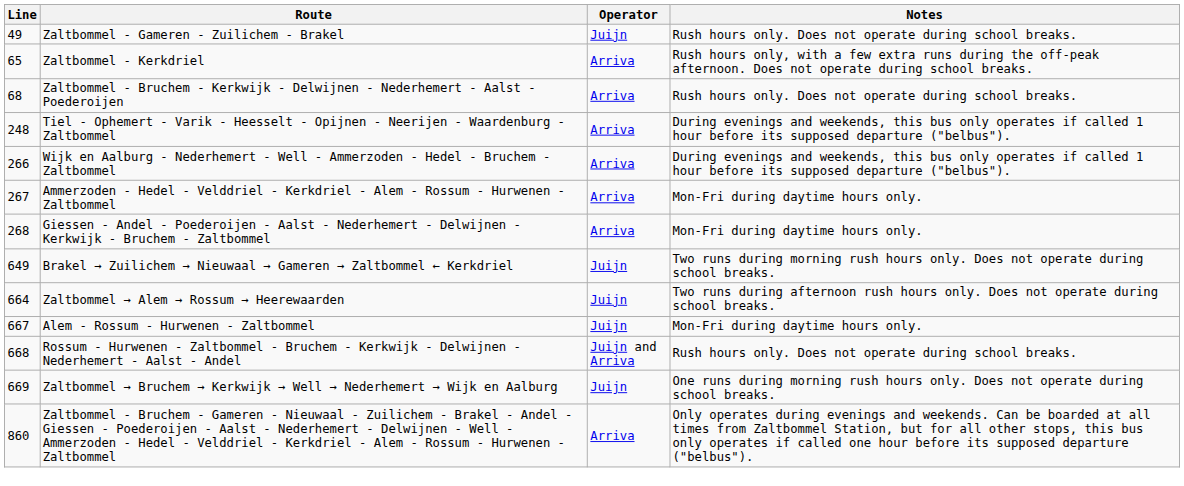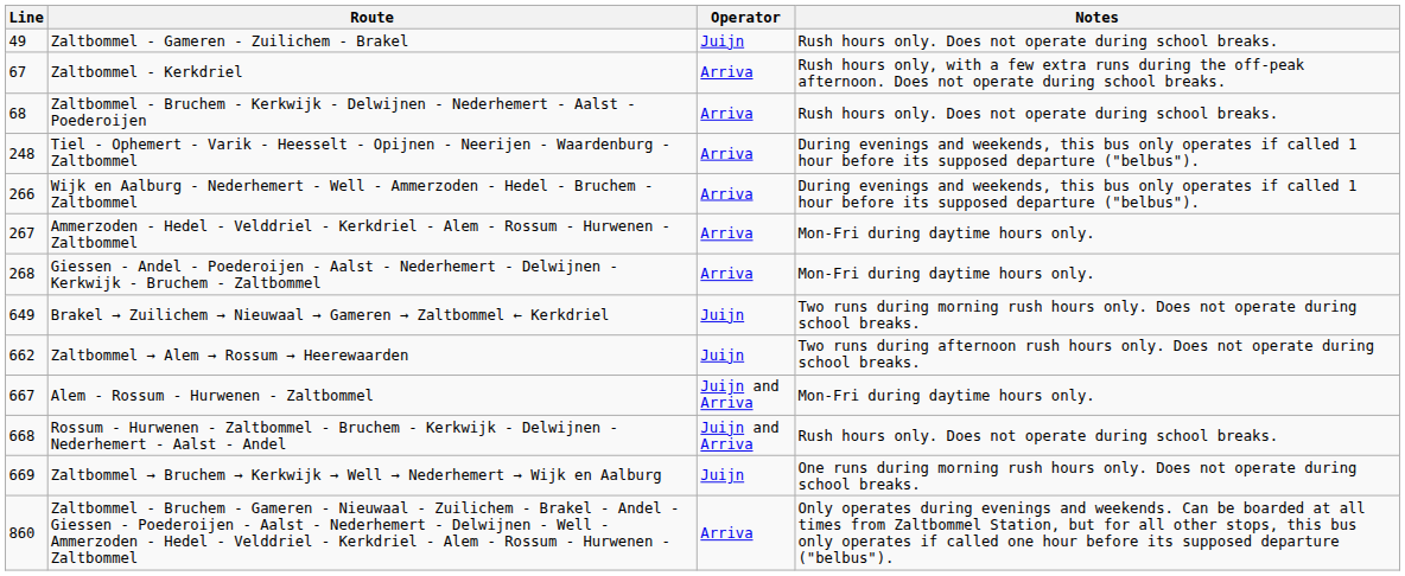Zaltbommel - Kerkdriel | Line: 65 -> 67
Zaltbommel → Alem → Rossum → Heerewaarden | Line: 664 -> 662
Alem - Rossum - Hurwenen - Zaltbommel | Operator: Juijn -> Juijn and Arriva
